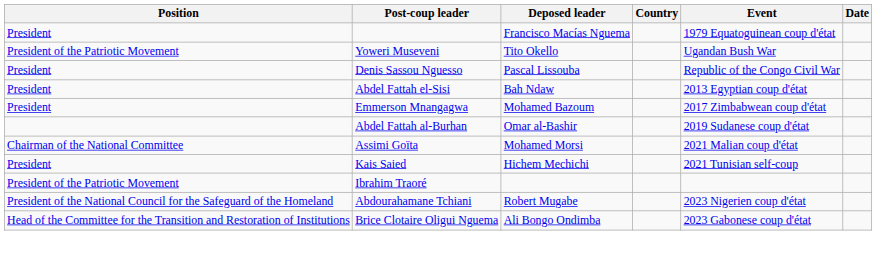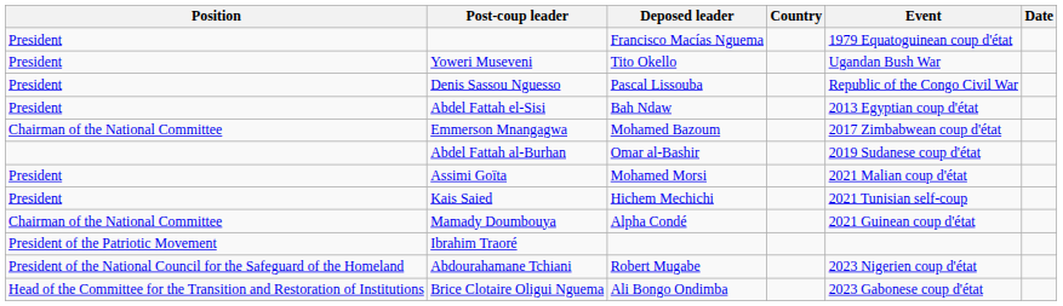Yoweri Museveni | Position: President of the Patriotic Movement -> President
Emmerson Mnangagwa | Position: President -> Chairman of the National Committee
Assimi Goïta | Position: Chairman of the National Committee -> President
+ row: Chairman of the National Committee | Mamady Doumbouya | Alpha Condé | 2021 Guinean coup d'état
